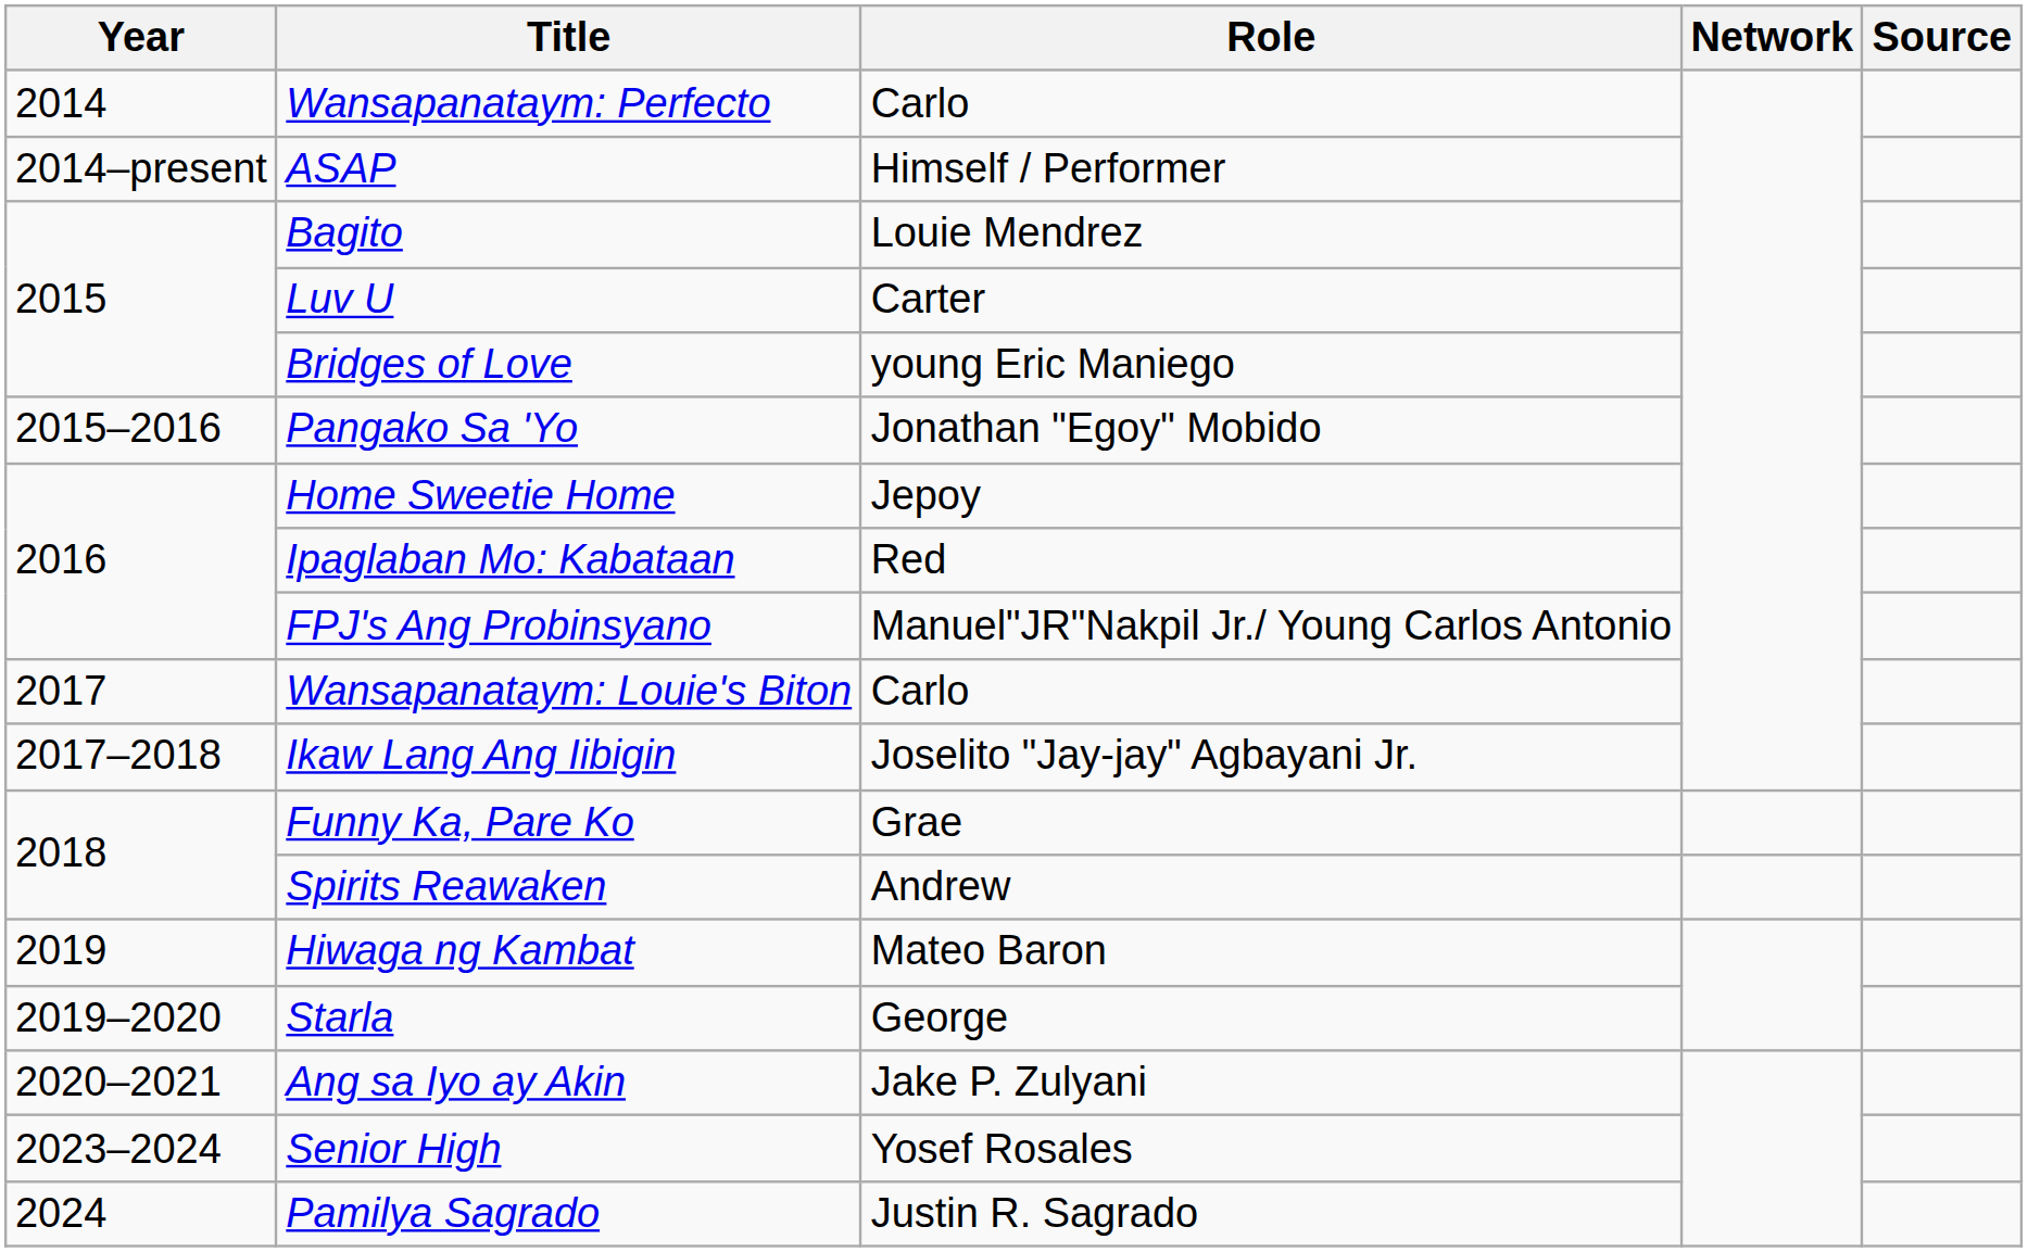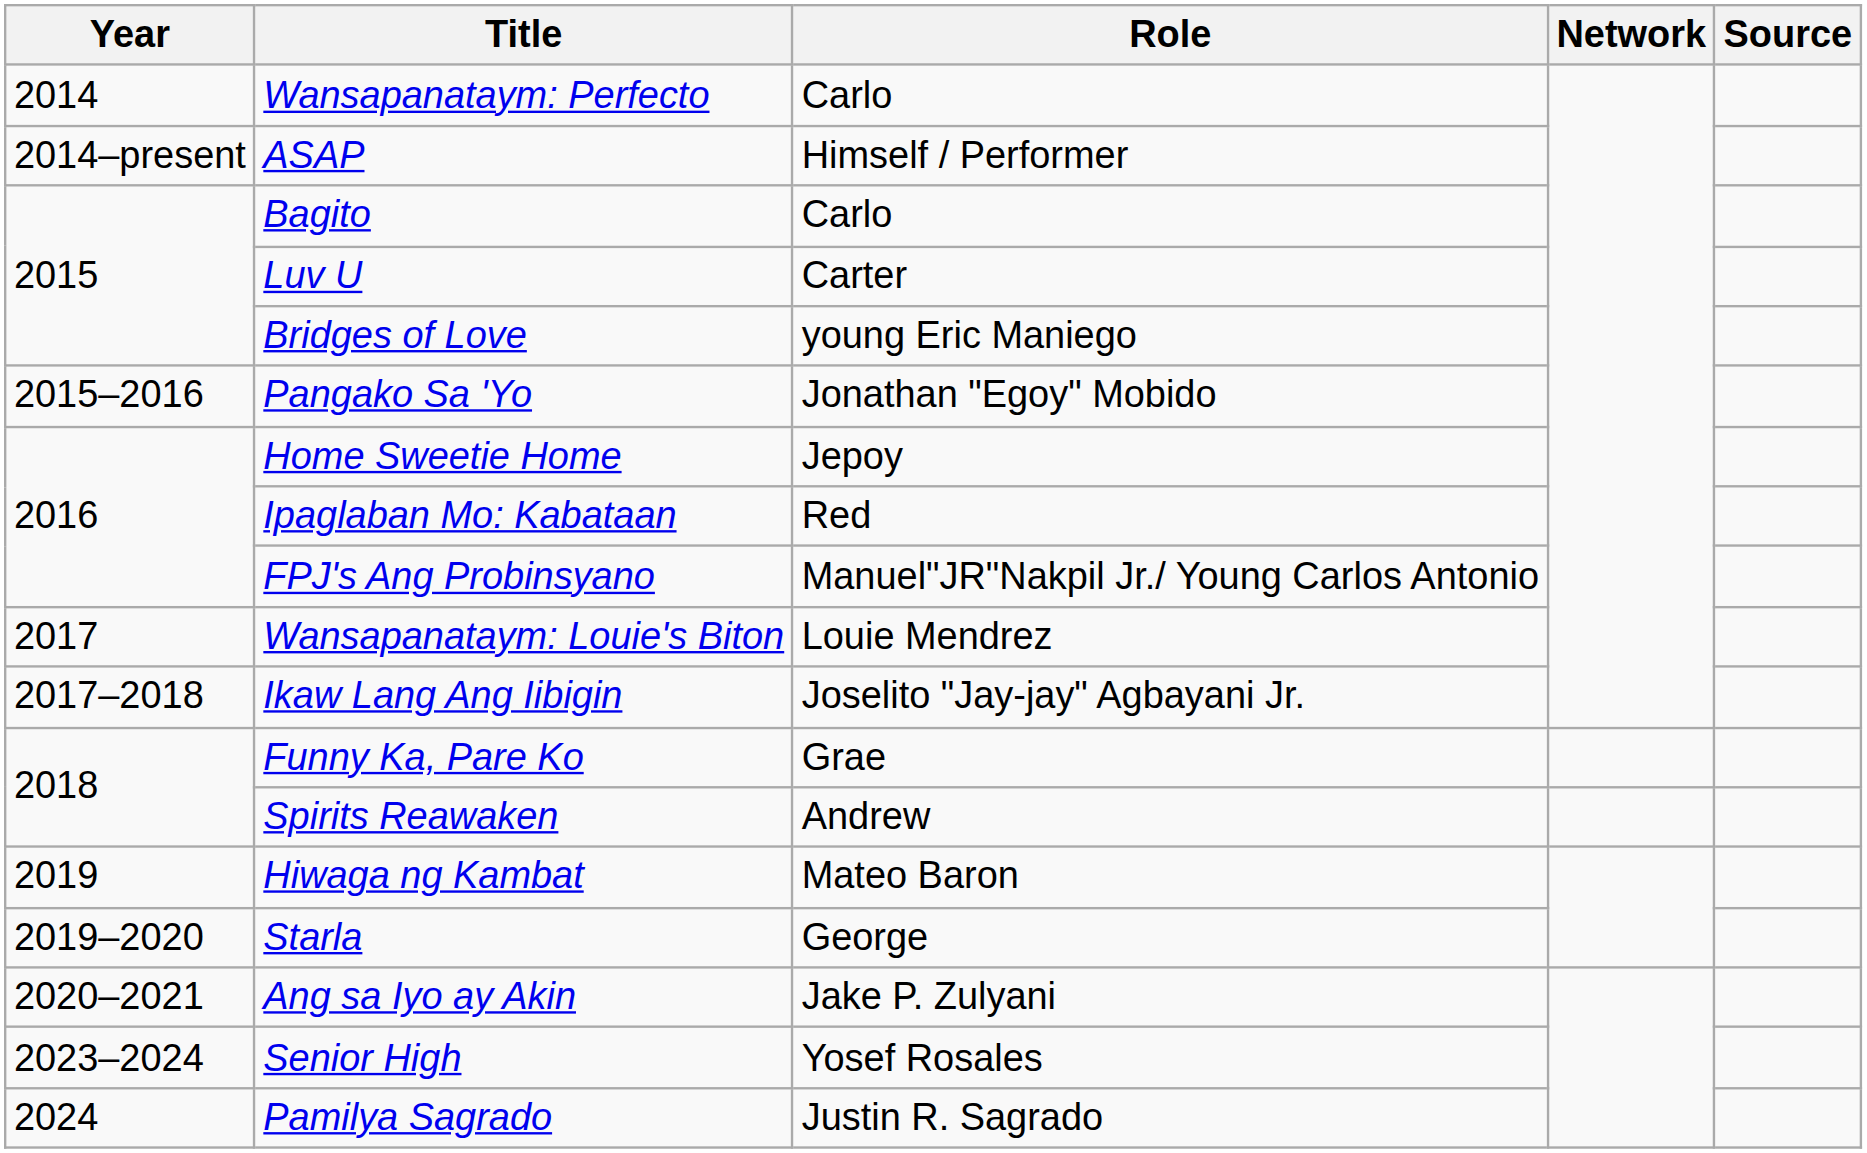Bagito | Role: Louie Mendrez -> Carlo
Wansapanataym: Louie's Biton | Role: Carlo -> Louie Mendrez
